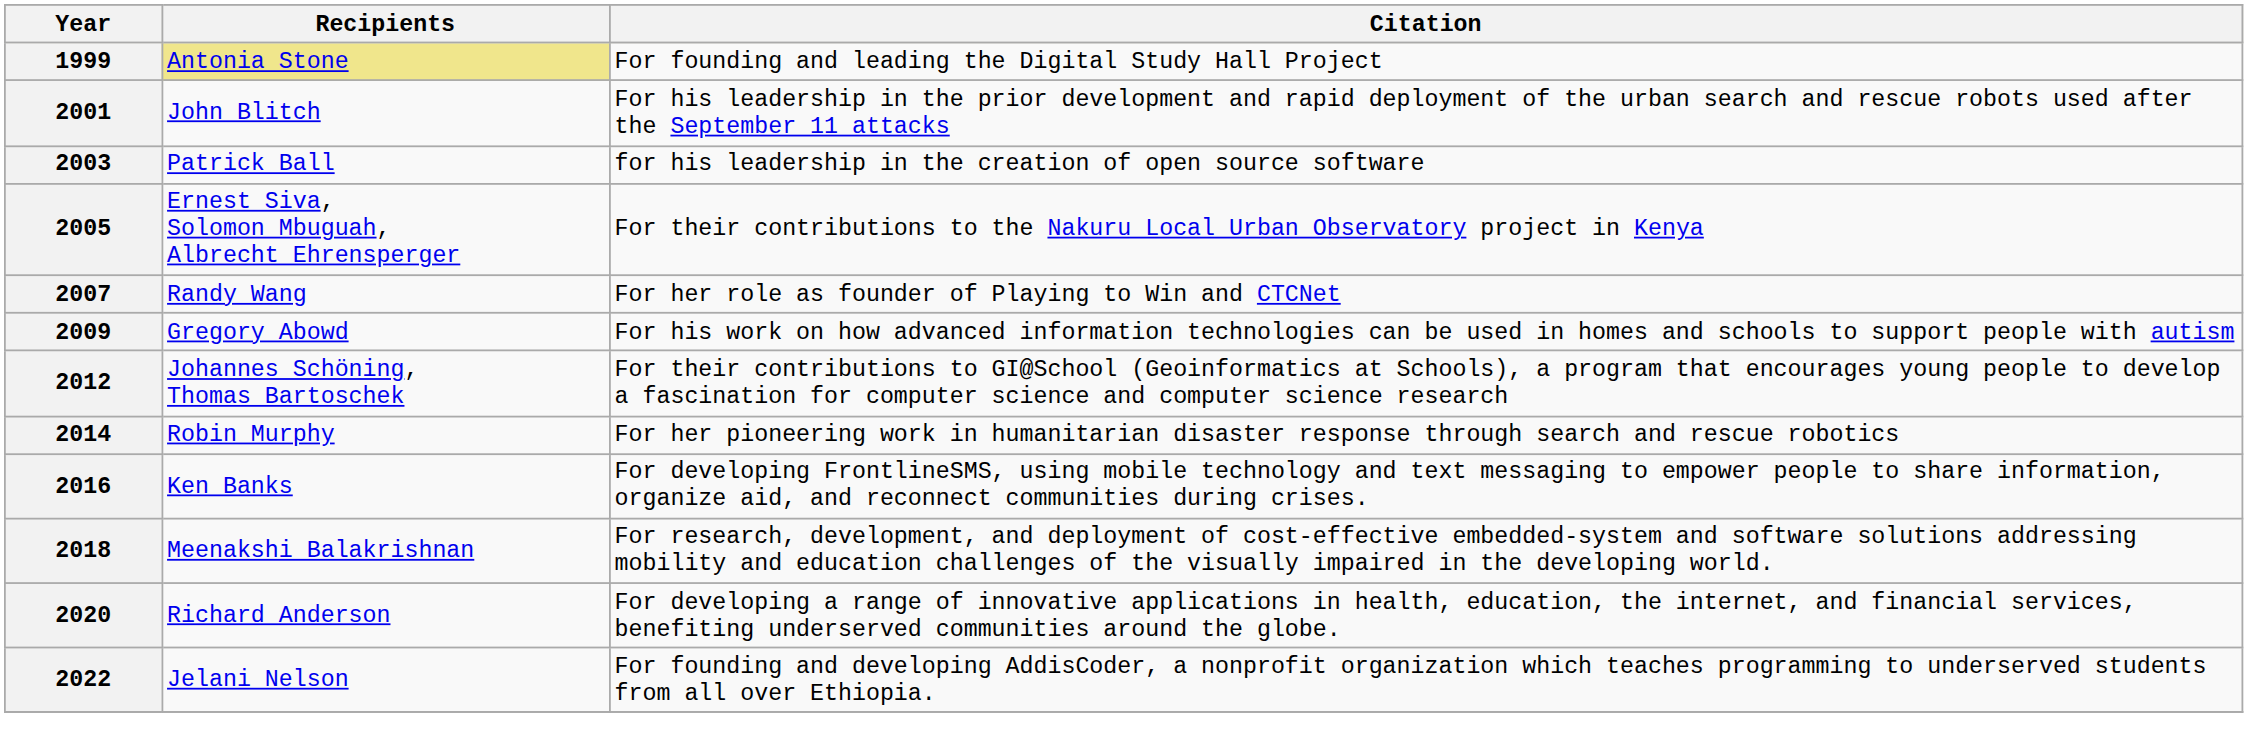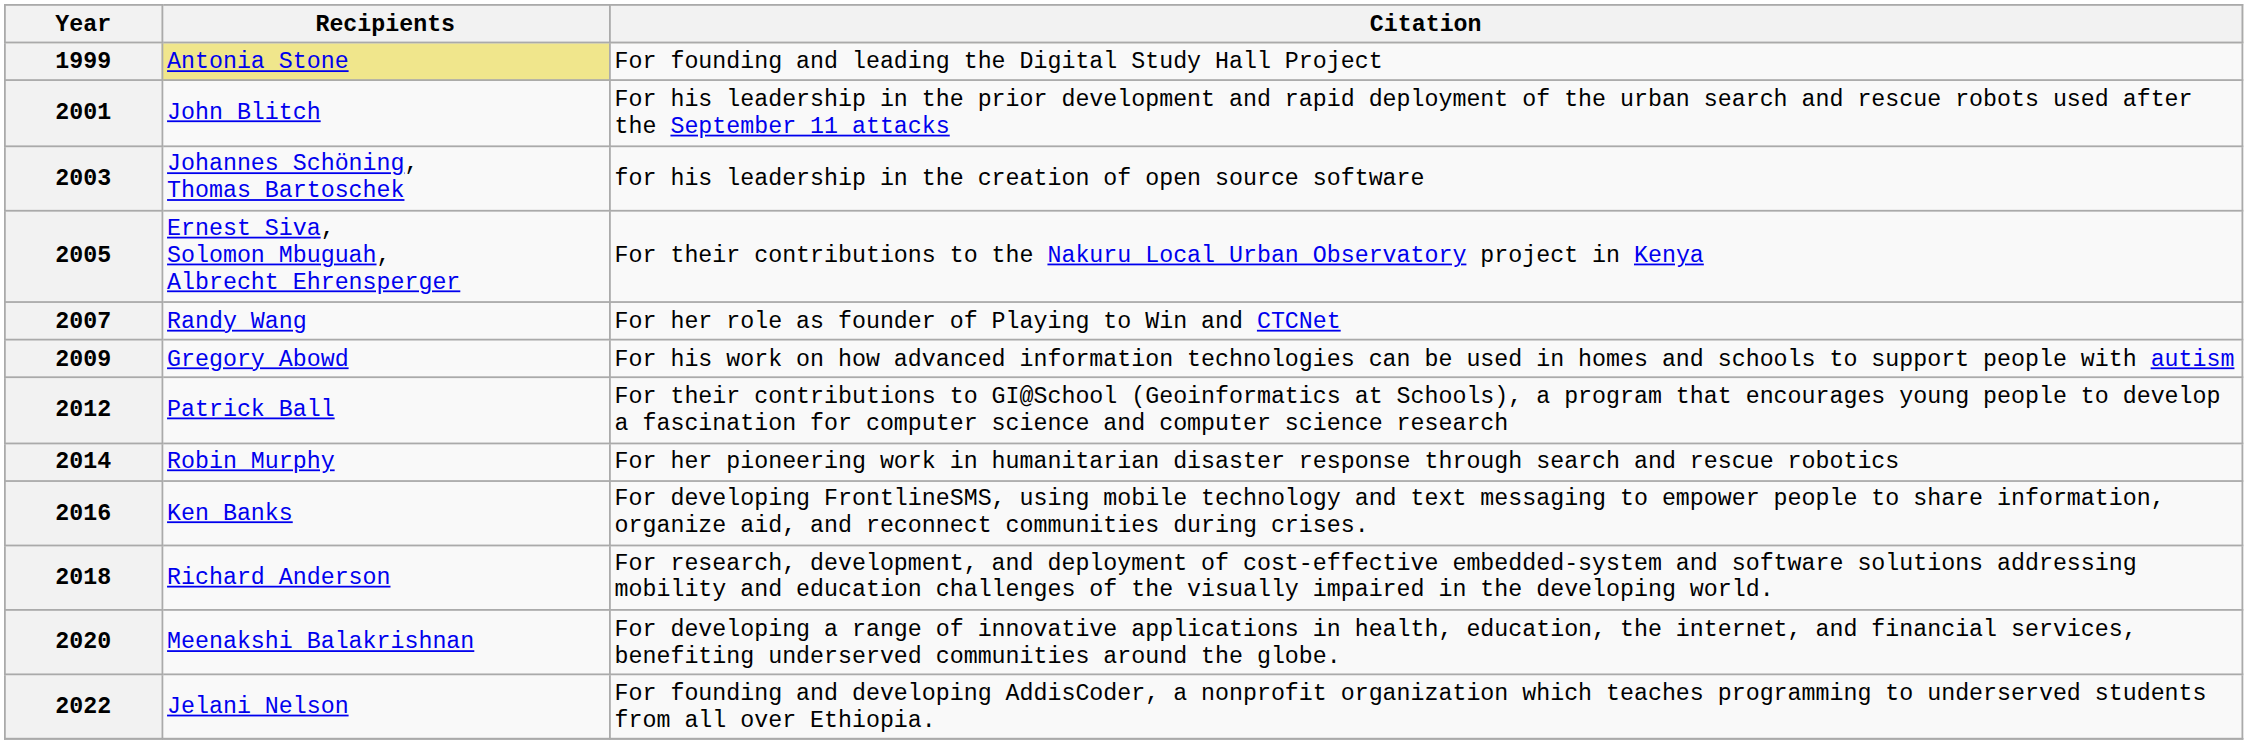2003 | Recipients: Patrick Ball -> Johannes Schöning, Thomas Bartoschek
2012 | Recipients: Johannes Schöning, Thomas Bartoschek -> Patrick Ball
2018 | Recipients: Meenakshi Balakrishnan -> Richard Anderson
2020 | Recipients: Richard Anderson -> Meenakshi Balakrishnan
